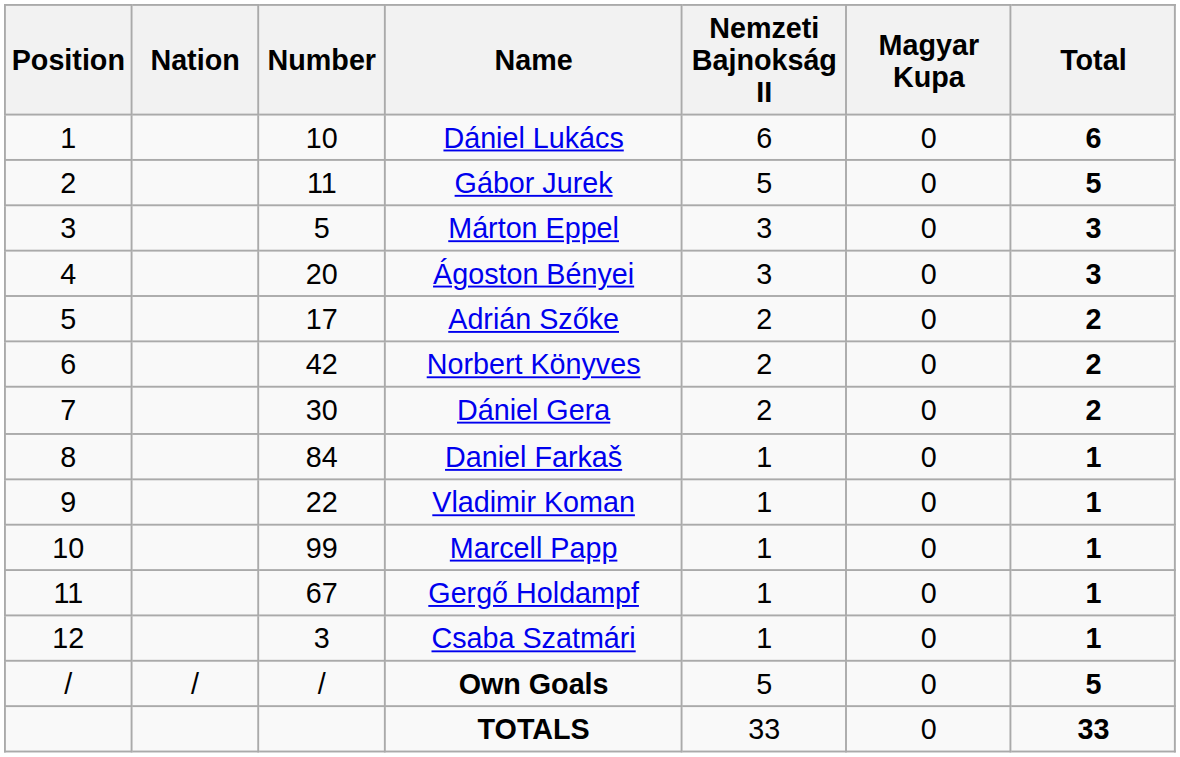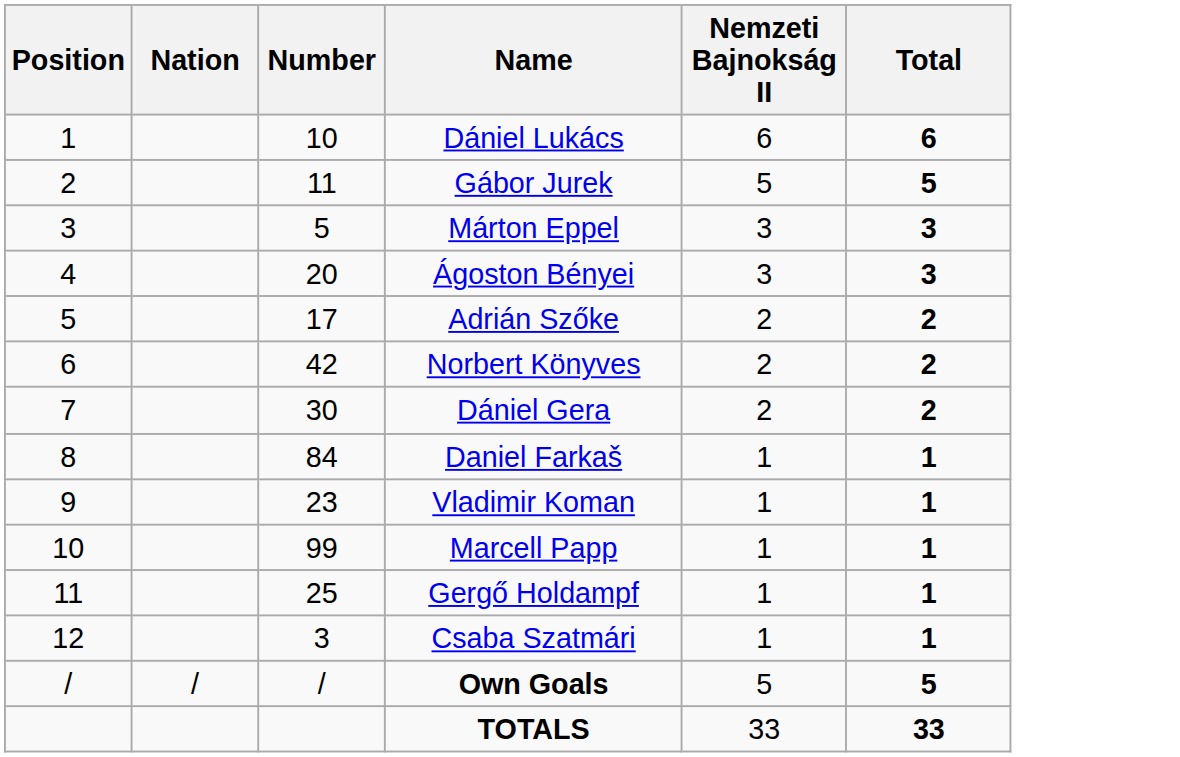- column: Magyar Kupa | 0 | 0 | 0 | 0 | 0 | 0 | 0 | 0 | 0 | 0 | 0 | 0 | 0 | 0
Vladimir Koman | Number: 22 -> 23
Gergő Holdampf | Number: 67 -> 25
